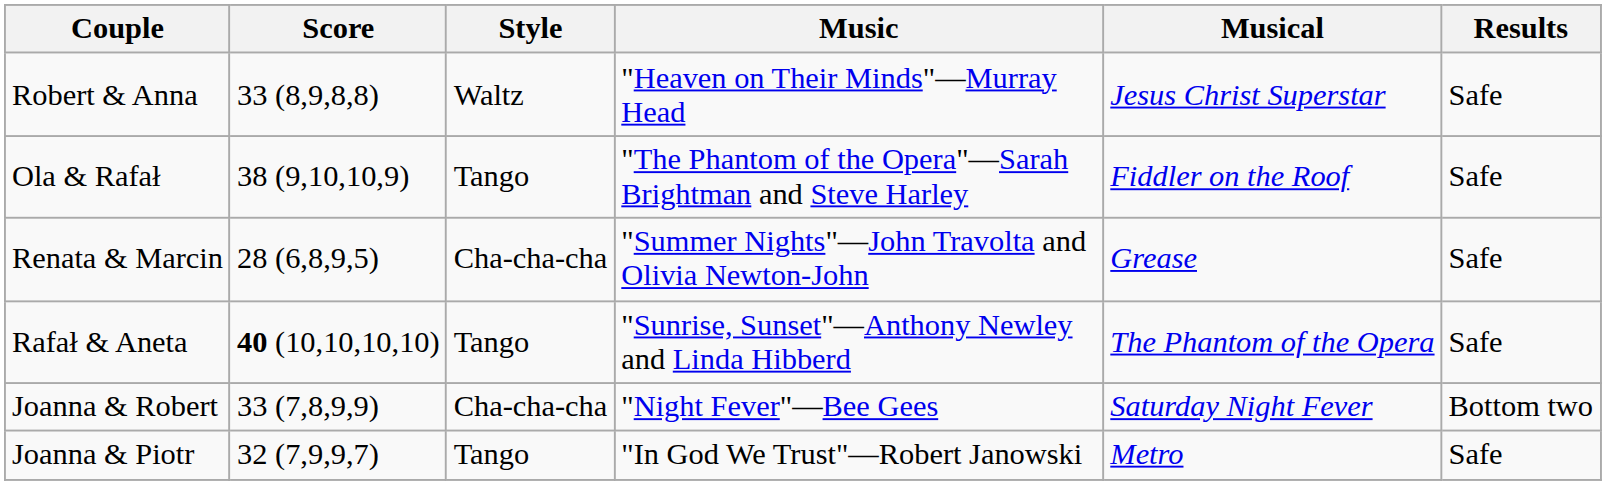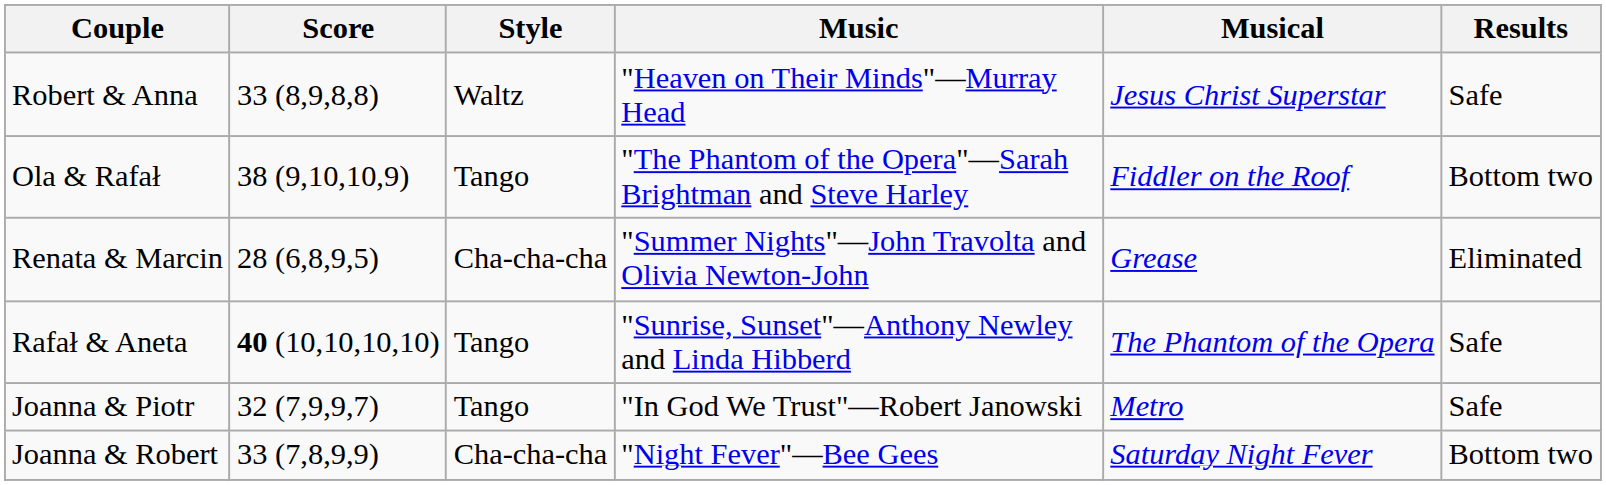Ola & Rafał | Results: Safe -> Bottom two
Renata & Marcin | Results: Safe -> Eliminated
rows swapped: Joanna & Robert <-> Joanna & Piotr
